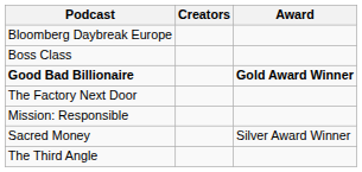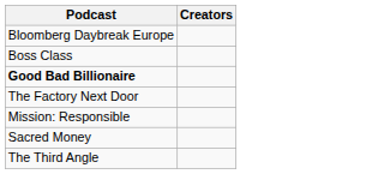- column: Award | Gold Award Winner | Silver Award Winner
